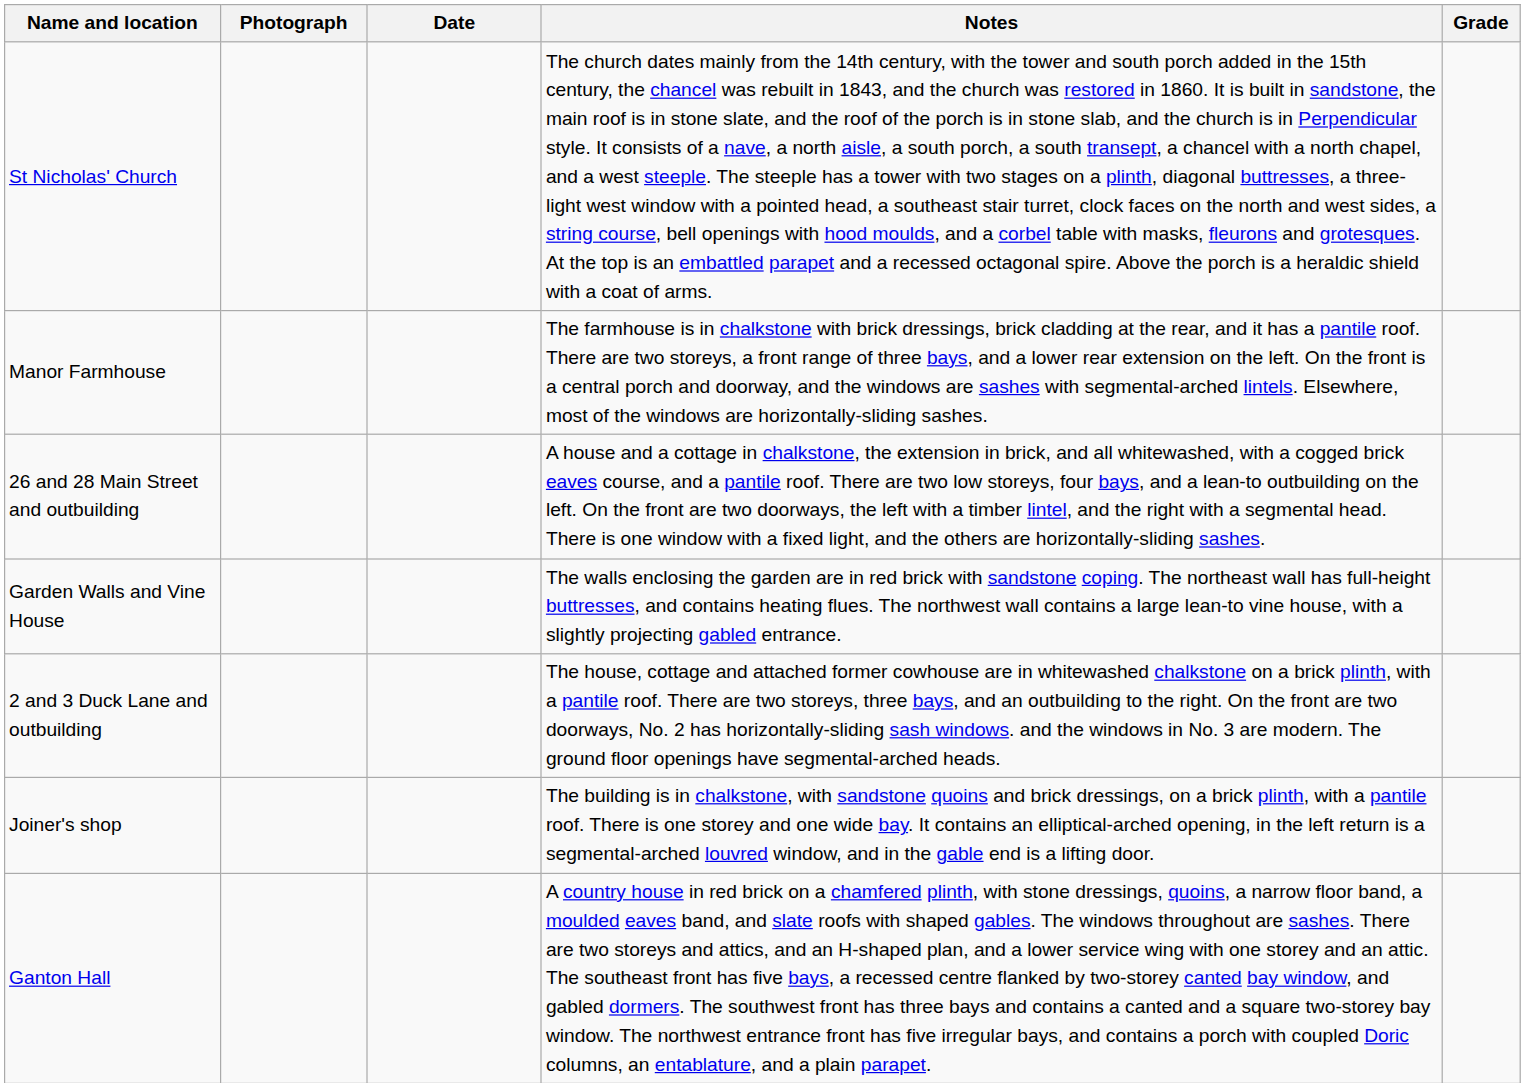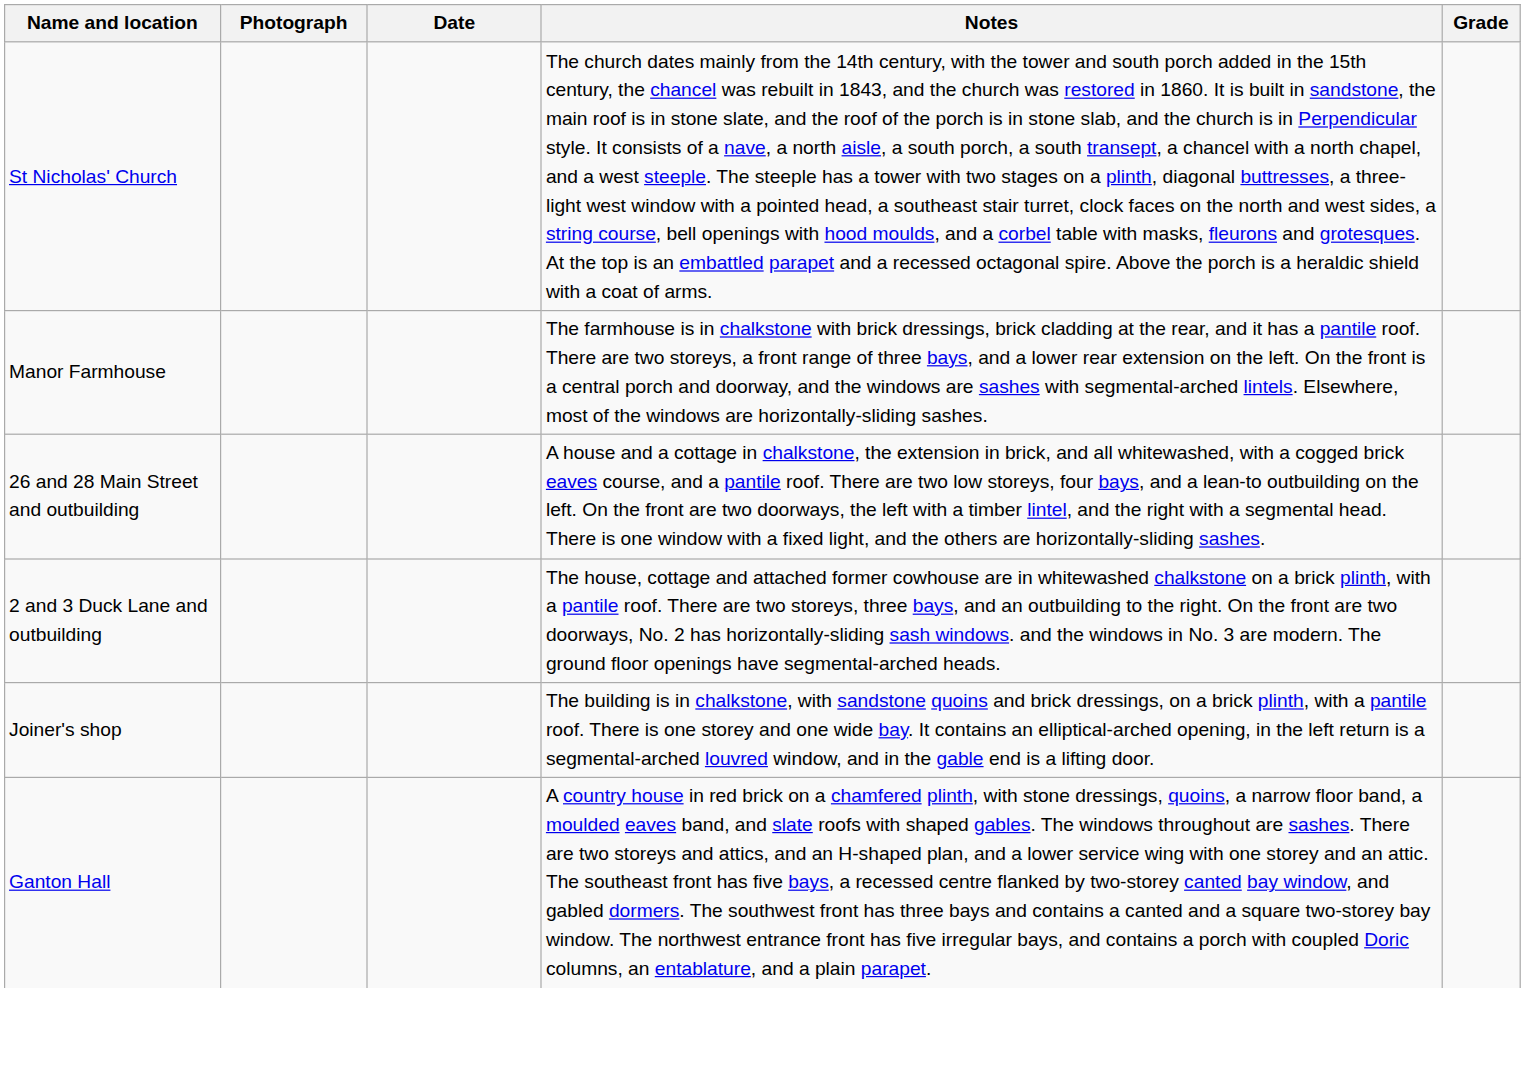- row: Garden Walls and Vine House | The walls enclosing the garden are in red brick with sandstone coping. The northeast wall has full-height buttresses, and contains heating flues. The northwest wall contains a large lean-to vine house, with a slightly projecting gabled entrance.
